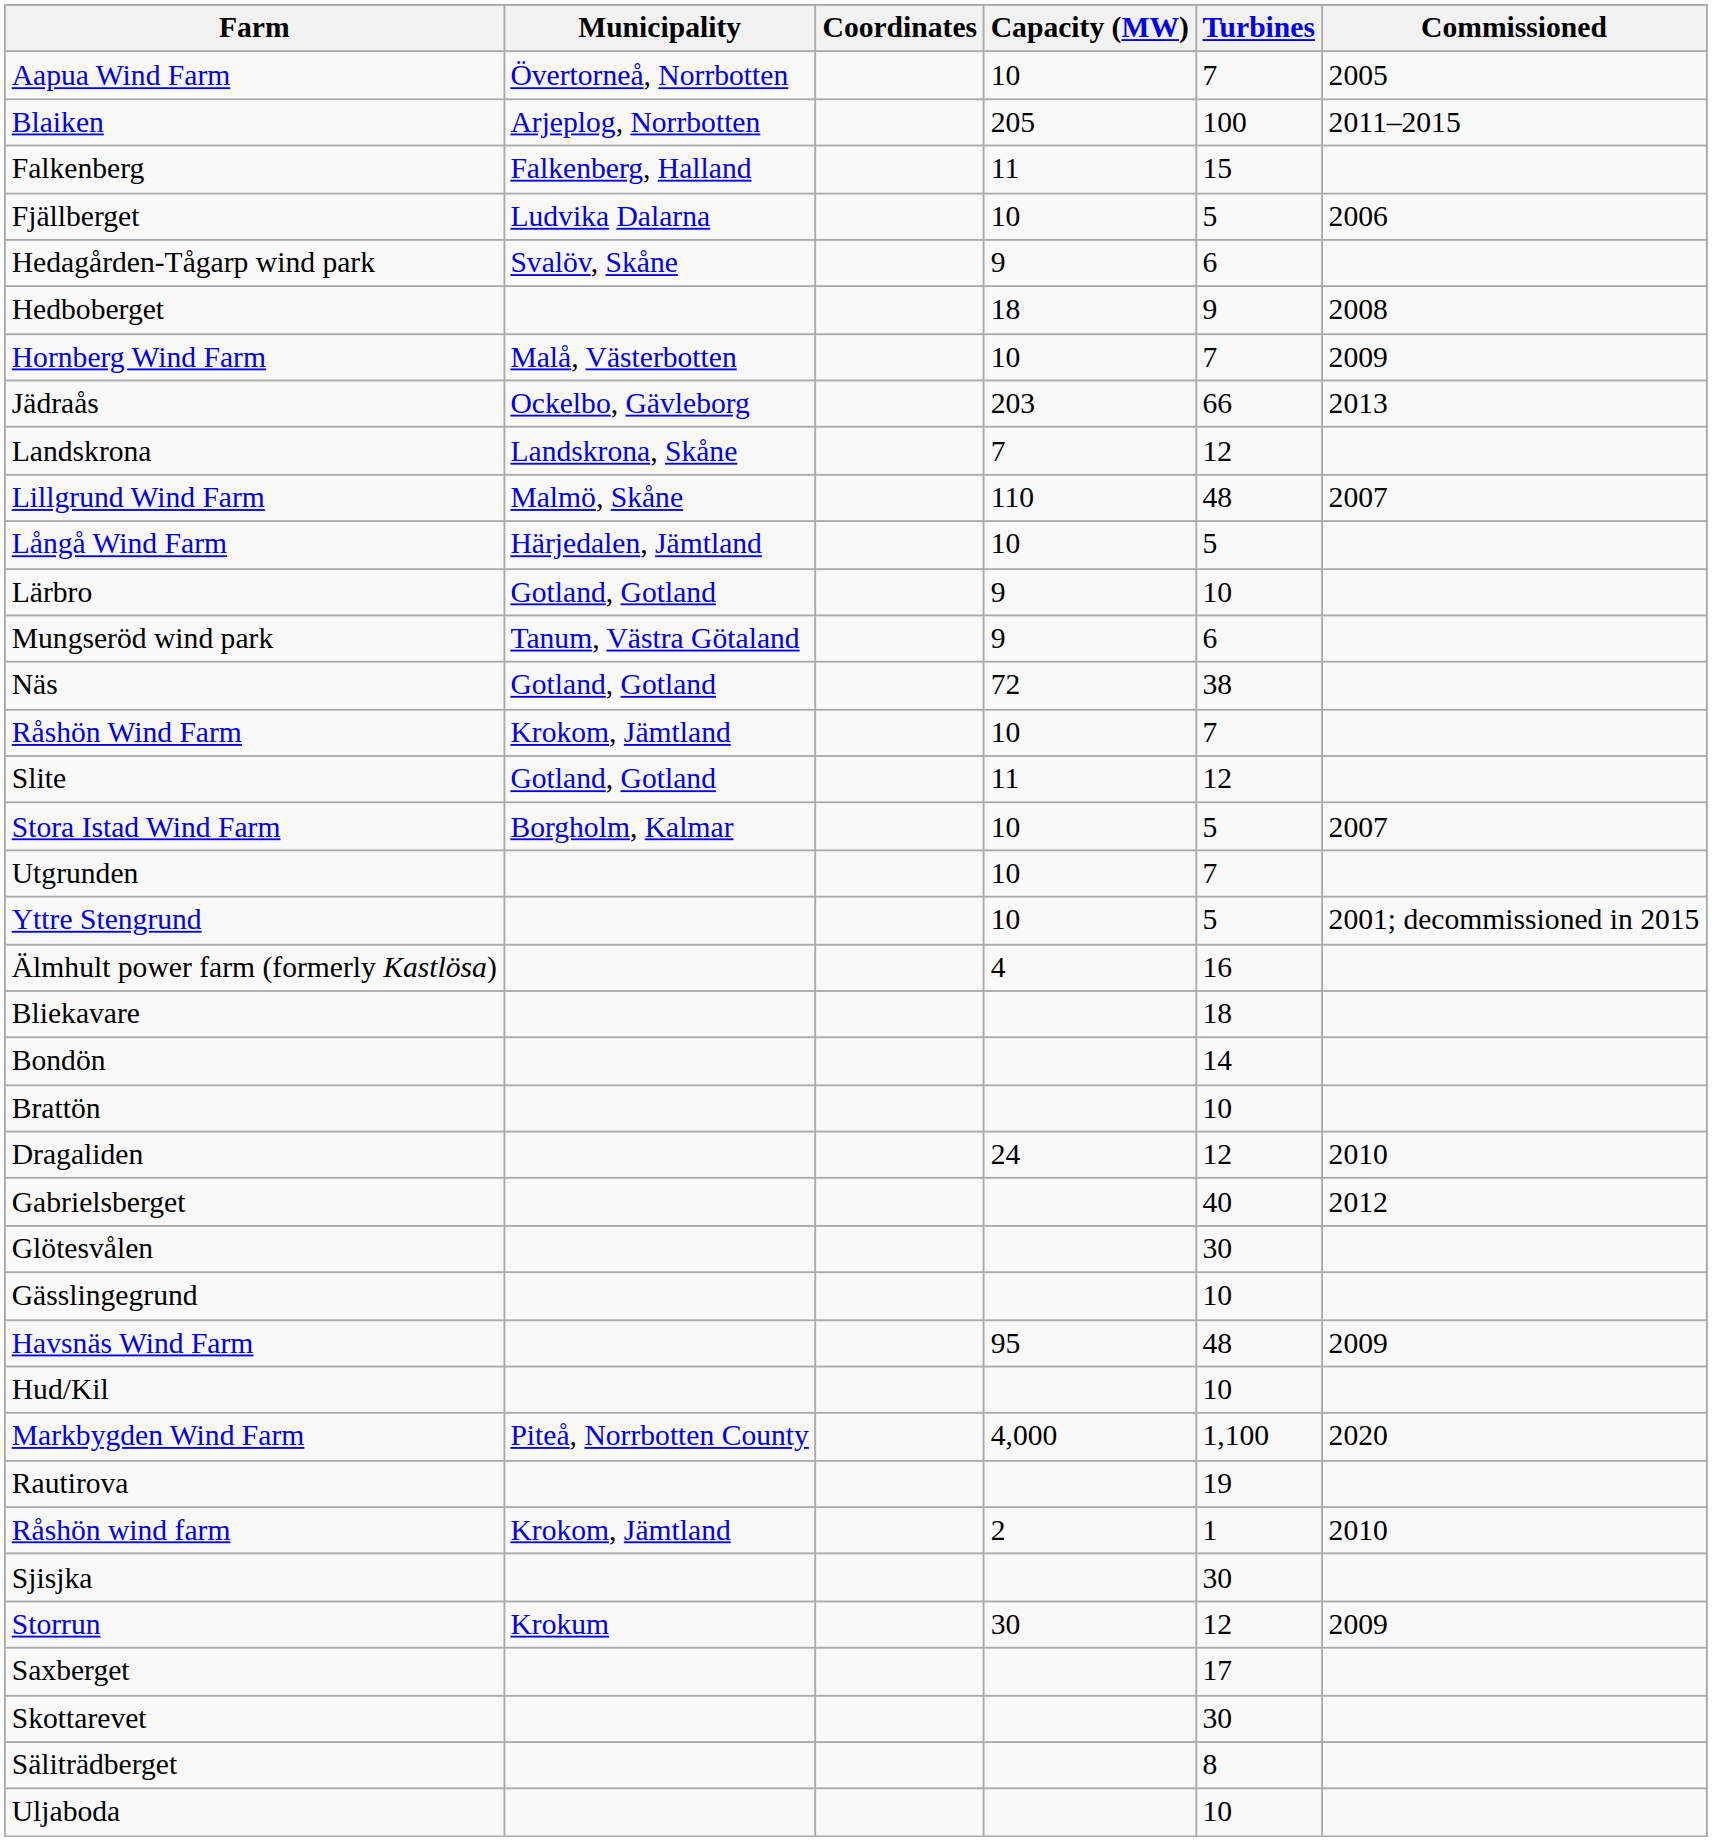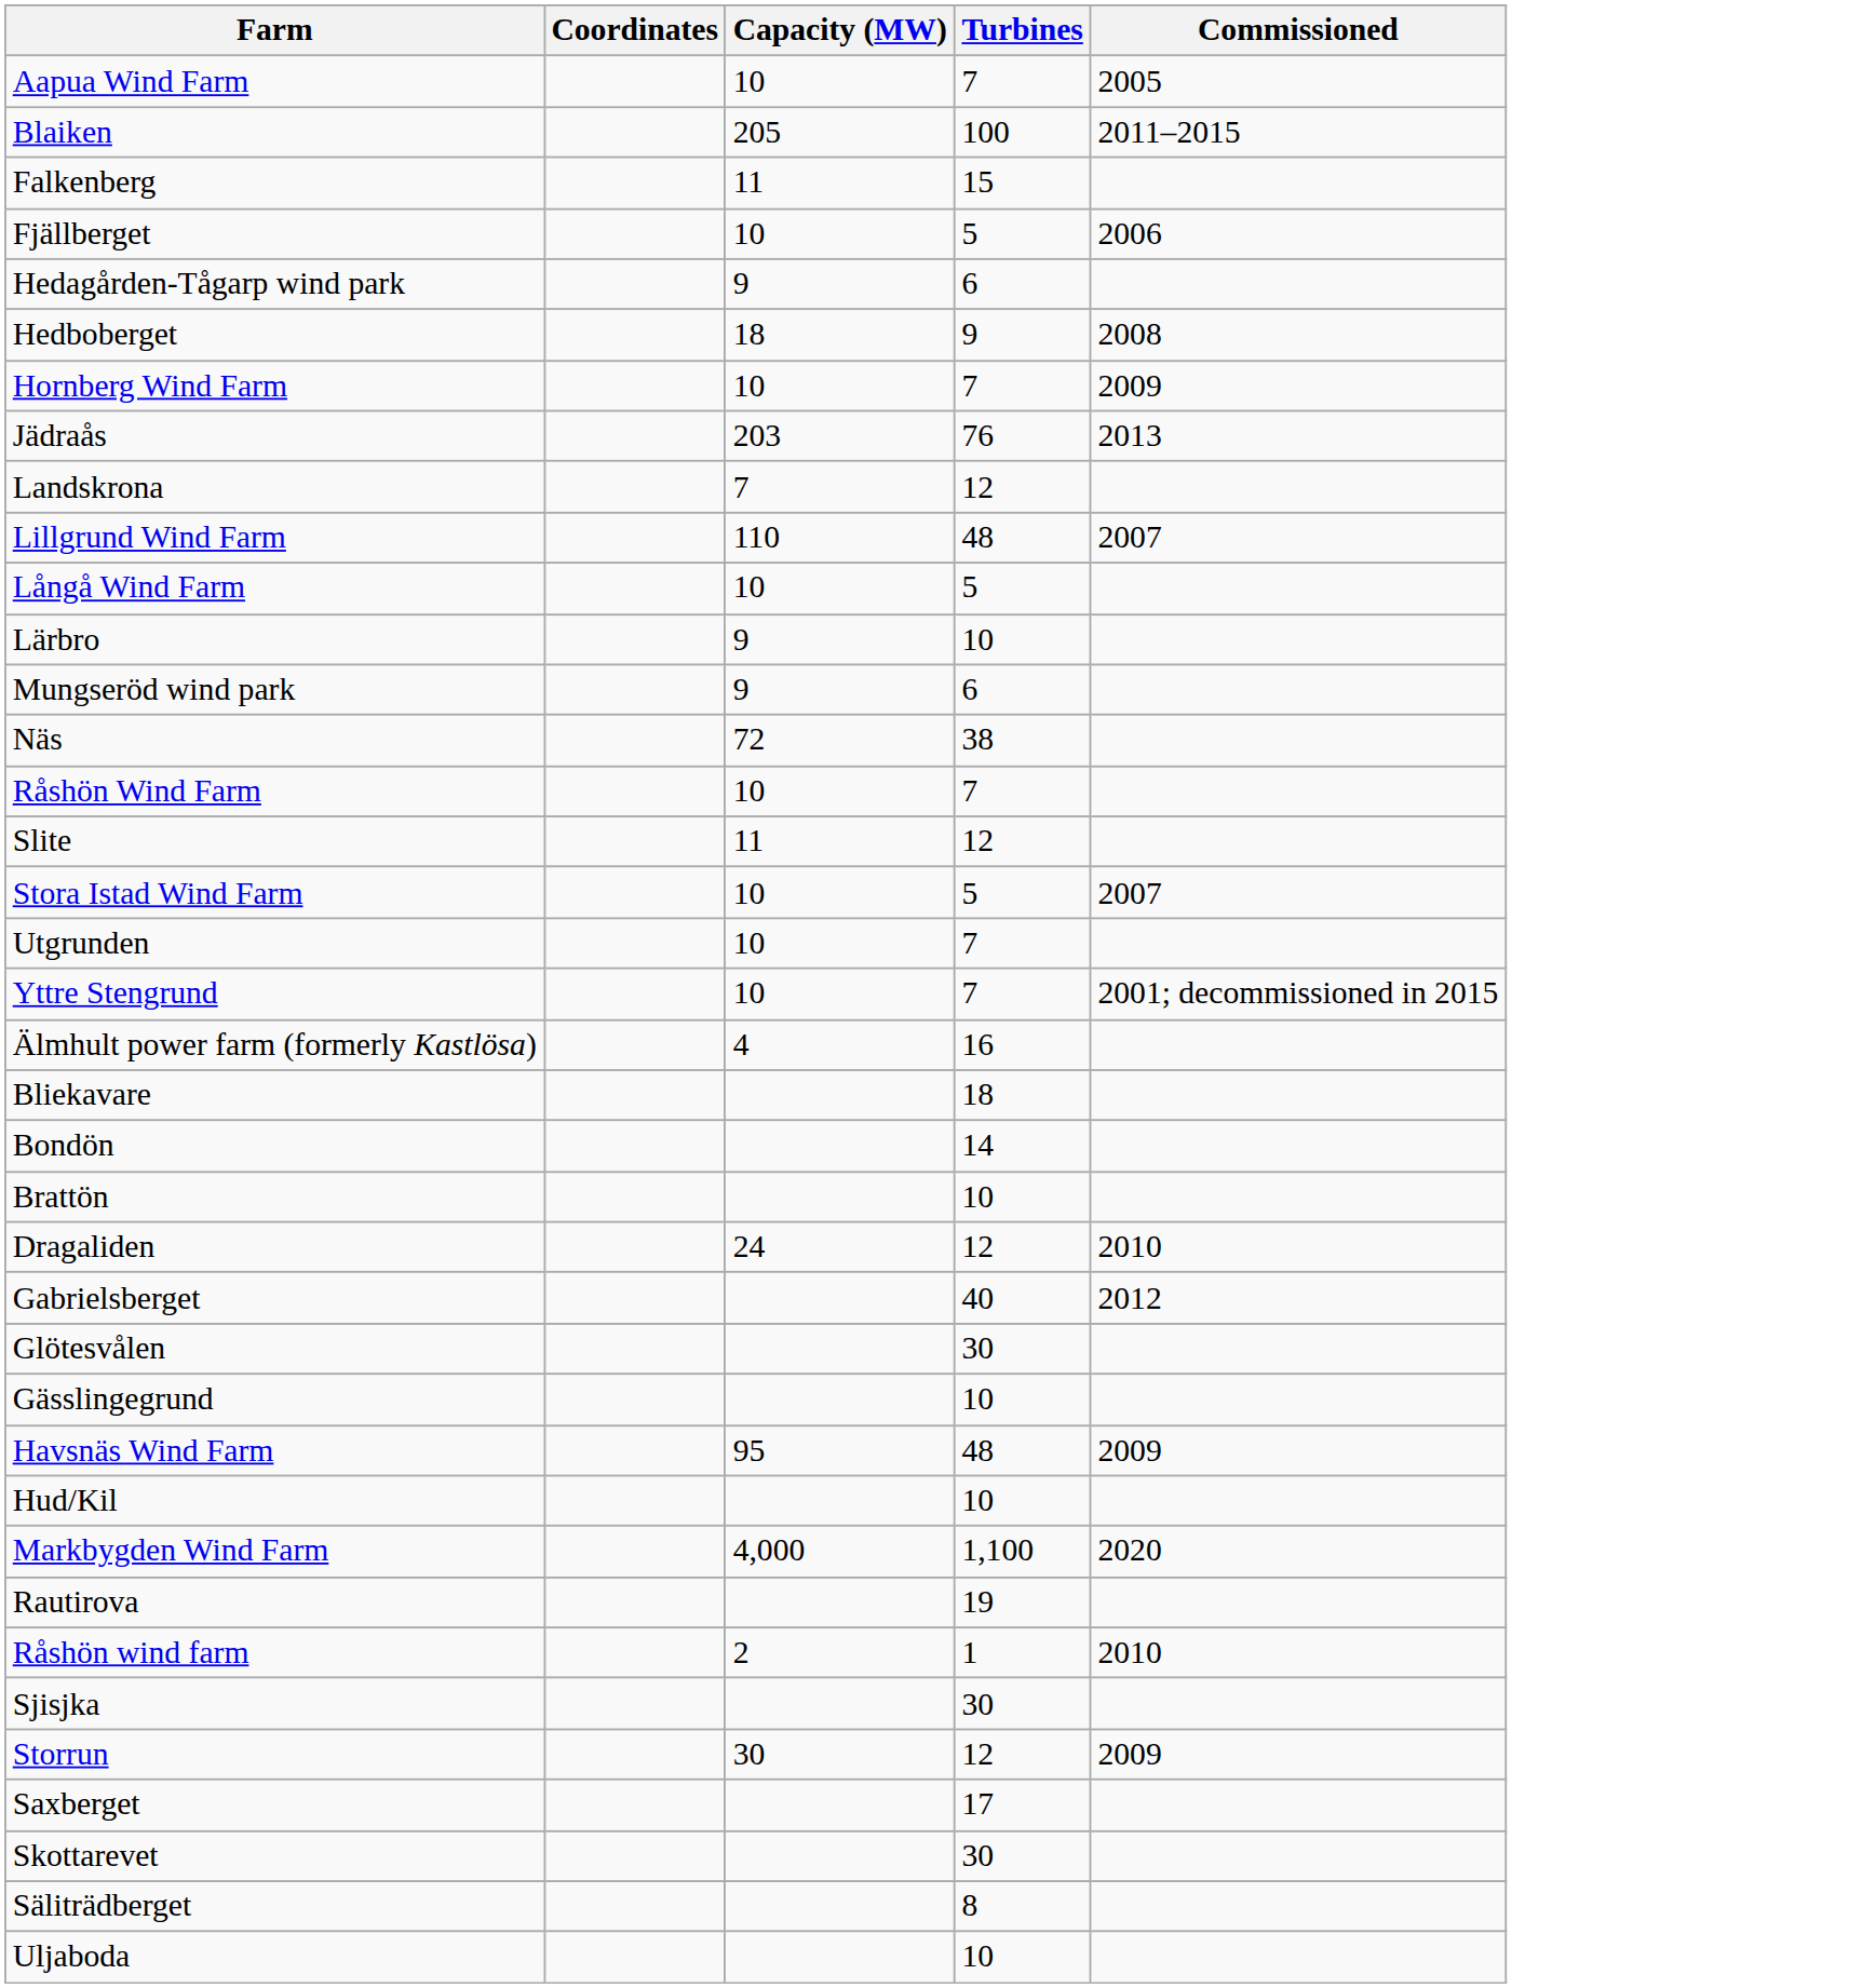- column: Municipality | Övertorneå, Norrbotten | Arjeplog, Norrbotten | Falkenberg, Halland | Ludvika Dalarna | Svalöv, Skåne | Malå, Västerbotten | Ockelbo, Gävleborg | Landskrona, Skåne | Malmö, Skåne | Härjedalen, Jämtland | Gotland, Gotland | Tanum, Västra Götaland | Gotland, Gotland | Krokom, Jämtland | Gotland, Gotland | Borgholm, Kalmar | Piteå, Norrbotten County | Krokom, Jämtland | Krokum
Jädraås | Turbines: 66 -> 76
Yttre Stengrund | Turbines: 5 -> 7
